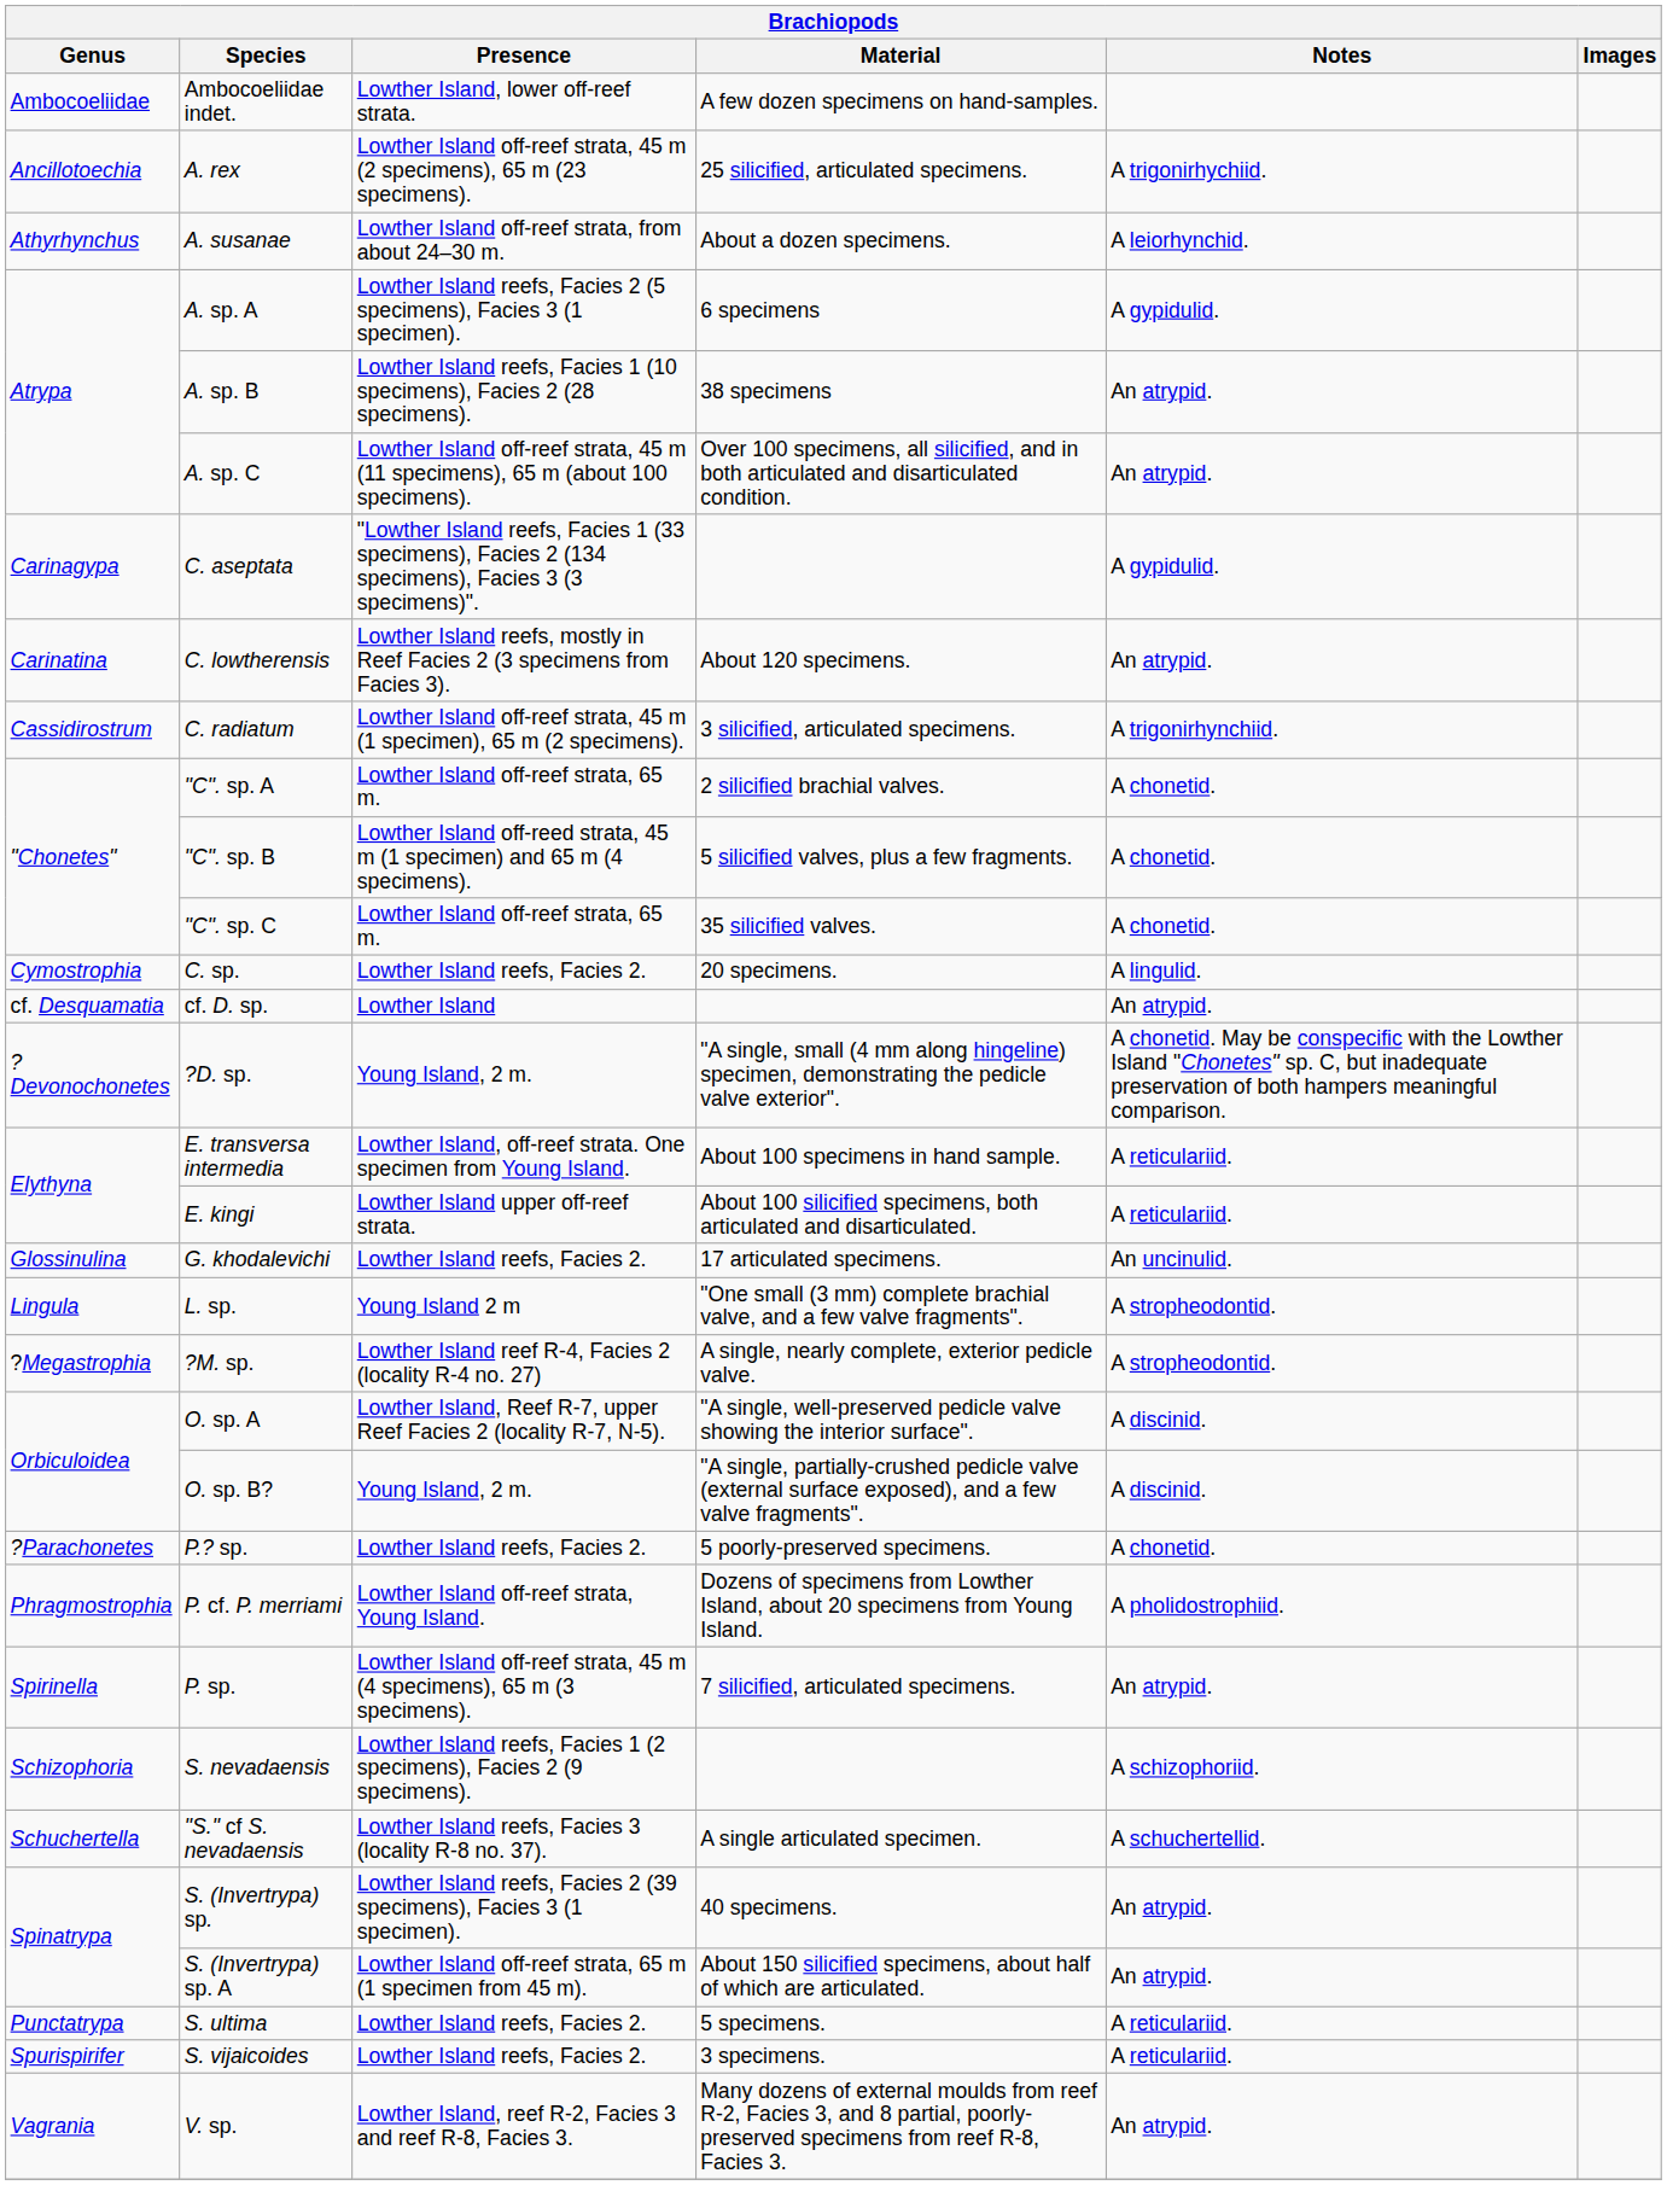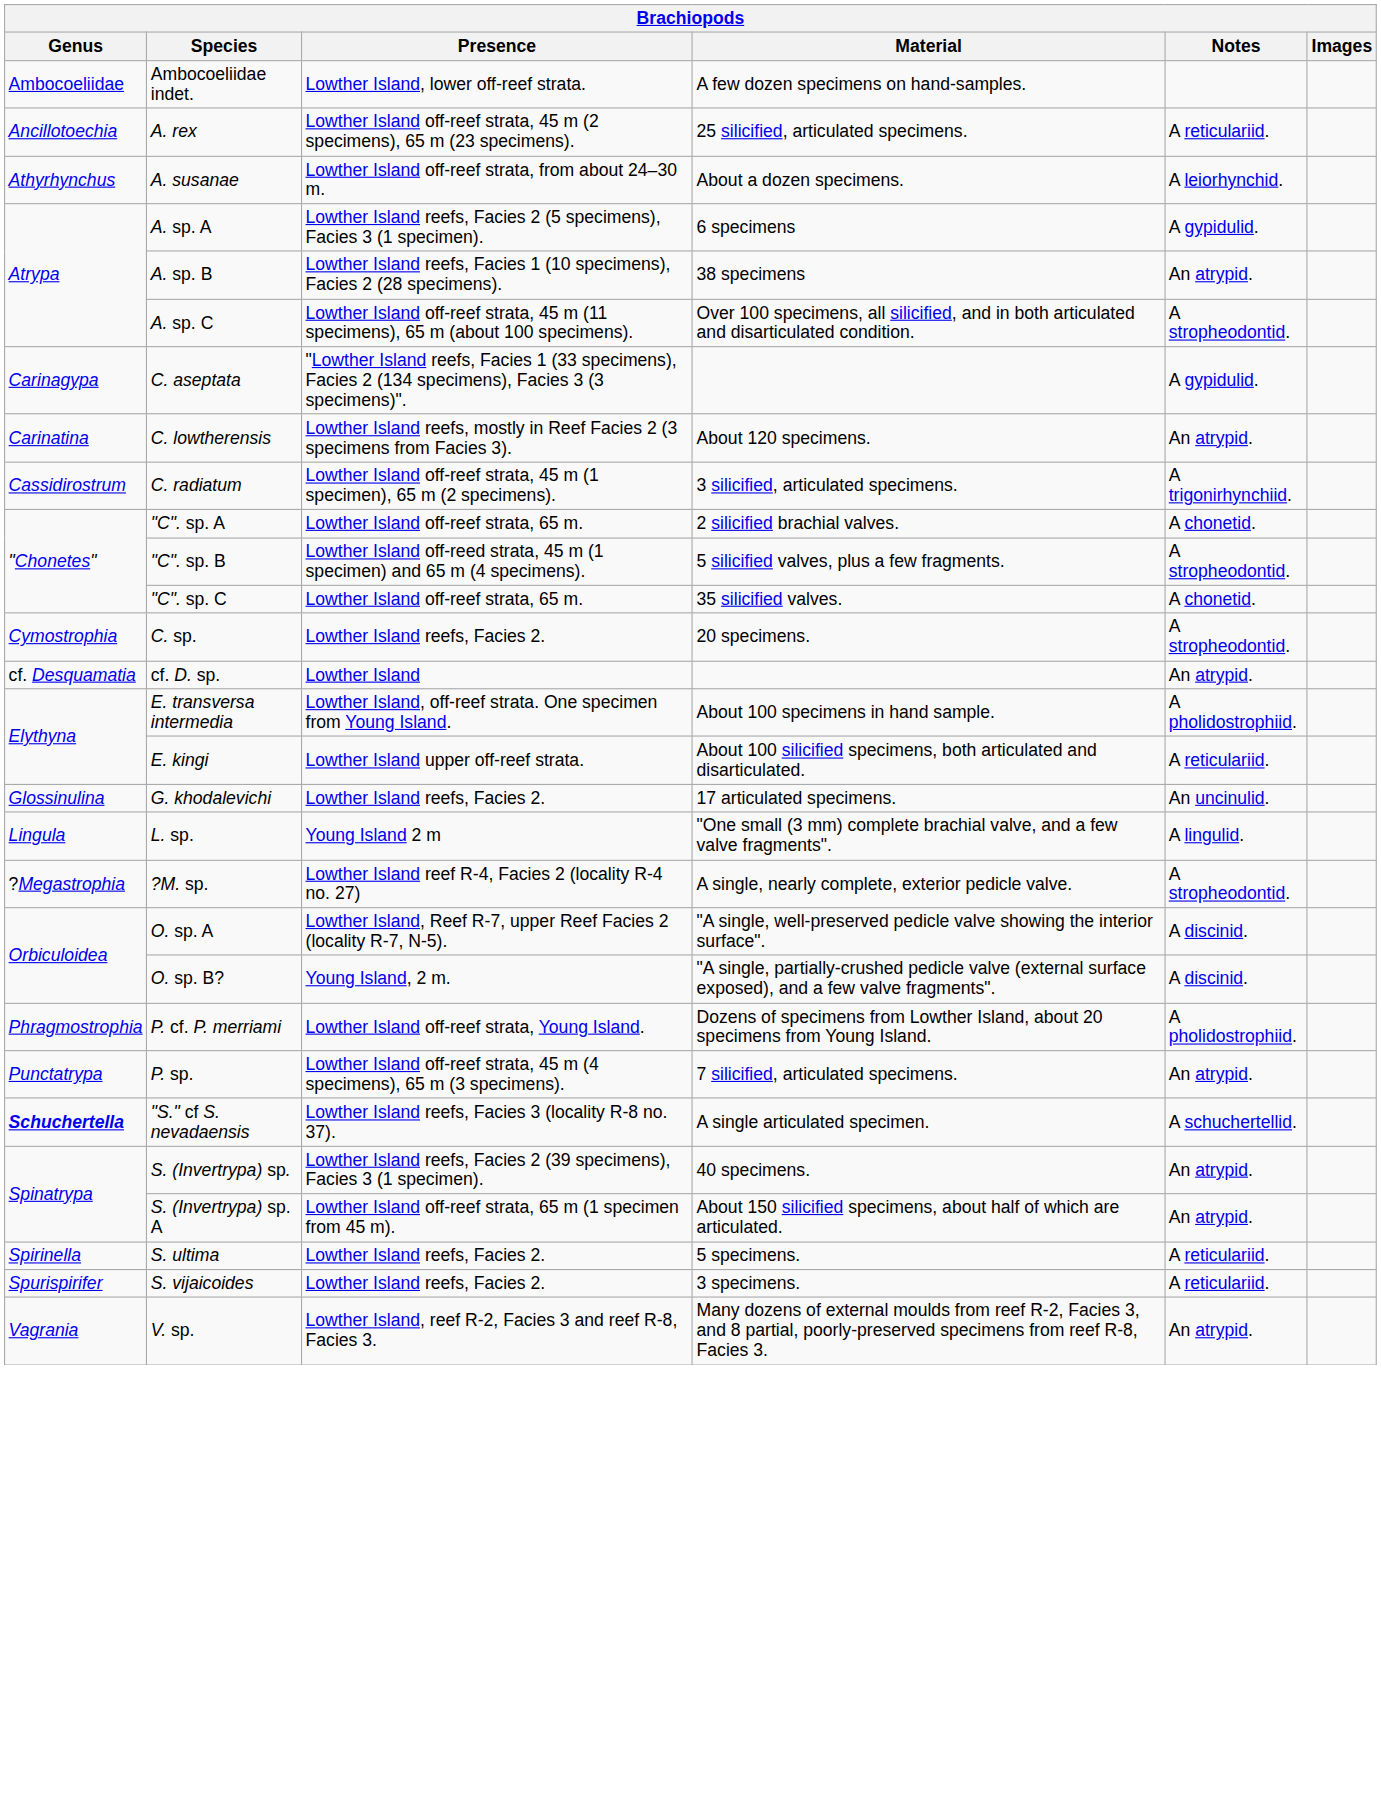A. rex | Notes: A trigonirhychiid. -> A reticulariid.
A. sp. C | Notes: An atrypid. -> A stropheodontid.
"C". sp. B | Notes: A chonetid. -> A stropheodontid.
C. sp. | Notes: A lingulid. -> A stropheodontid.
- row: ?Devonochonetes | ?D. sp. | Young Island, 2 m. | "A single, small (4 mm along hingeline) specimen, demonstrating the pedicle valve exterior". | A chonetid. May be conspecific with the Lowther Island "Chonetes" sp. C, but inadequate preservation of both hampers meaningful comparison.
E. transversa intermedia | Notes: A reticulariid. -> A pholidostrophiid.
L. sp. | Notes: A stropheodontid. -> A lingulid.
- row: ?Parachonetes | P.? sp. | Lowther Island reefs, Facies 2. | 5 poorly-preserved specimens. | A chonetid.
P. sp. | Genus: Spirinella -> Punctatrypa
- row: Schizophoria | S. nevadaensis | Lowther Island reefs, Facies 1 (2 specimens), Facies 2 (9 specimens). | A schizophoriid.
"S." cf S. nevadaensis | Genus: normal -> bold
S. ultima | Genus: Punctatrypa -> Spirinella
